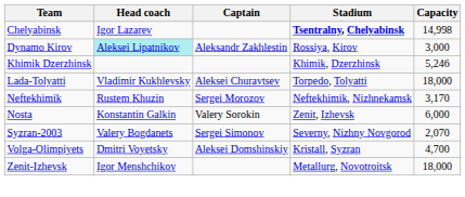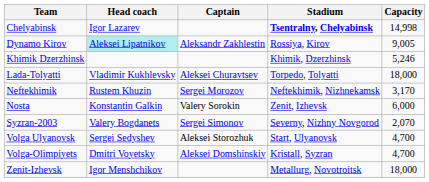Dynamo Kirov | Capacity: 3,000 -> 9,005
+ row: Volga Ulyanovsk | Sergei Sedyshev | Aleksei Storozhuk | Start, Ulyanovsk | 4,700
